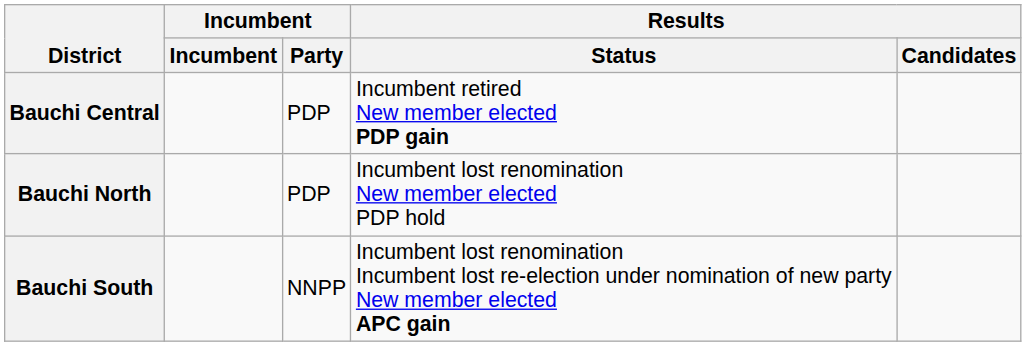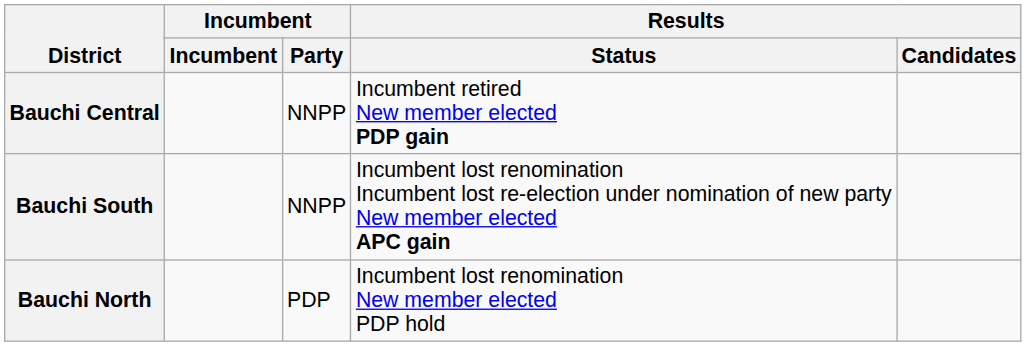Bauchi Central | Incumbent / Party: PDP -> NNPP
rows swapped: Bauchi North <-> Bauchi South
